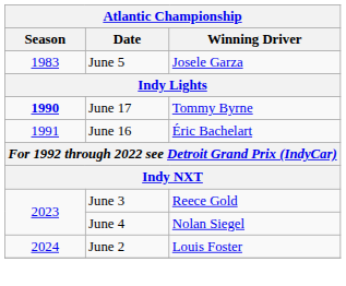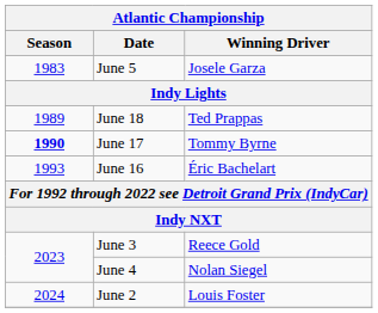+ row: 1989 | June 18 | Ted Prappas
June 16 | Season: 1991 -> 1993
